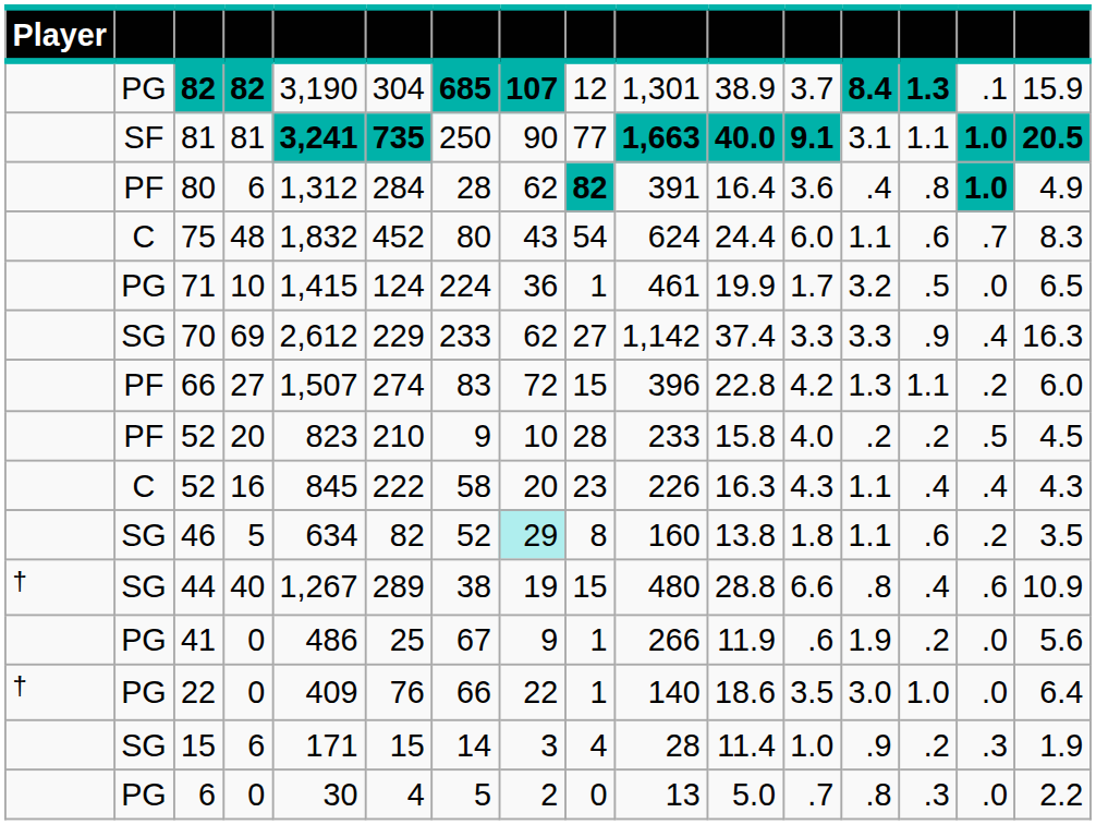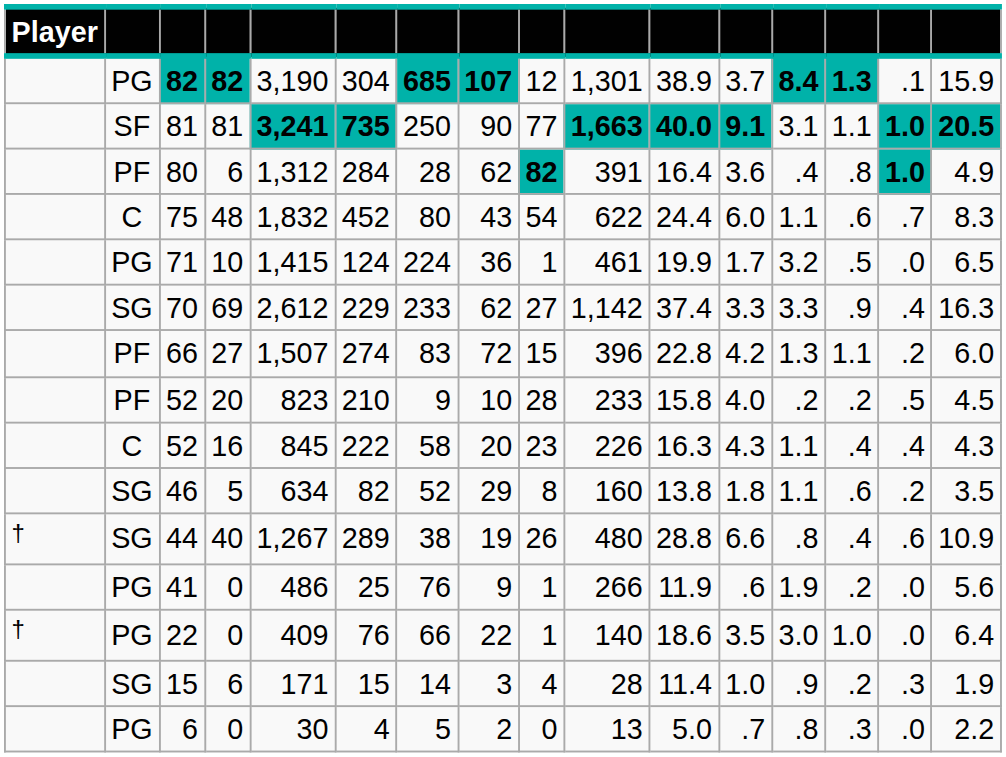75 | column 10: 624 -> 622
46 | column 8: paleturquoise background -> no background
44 | column 9: 15 -> 26
41 | column 7: 67 -> 76
